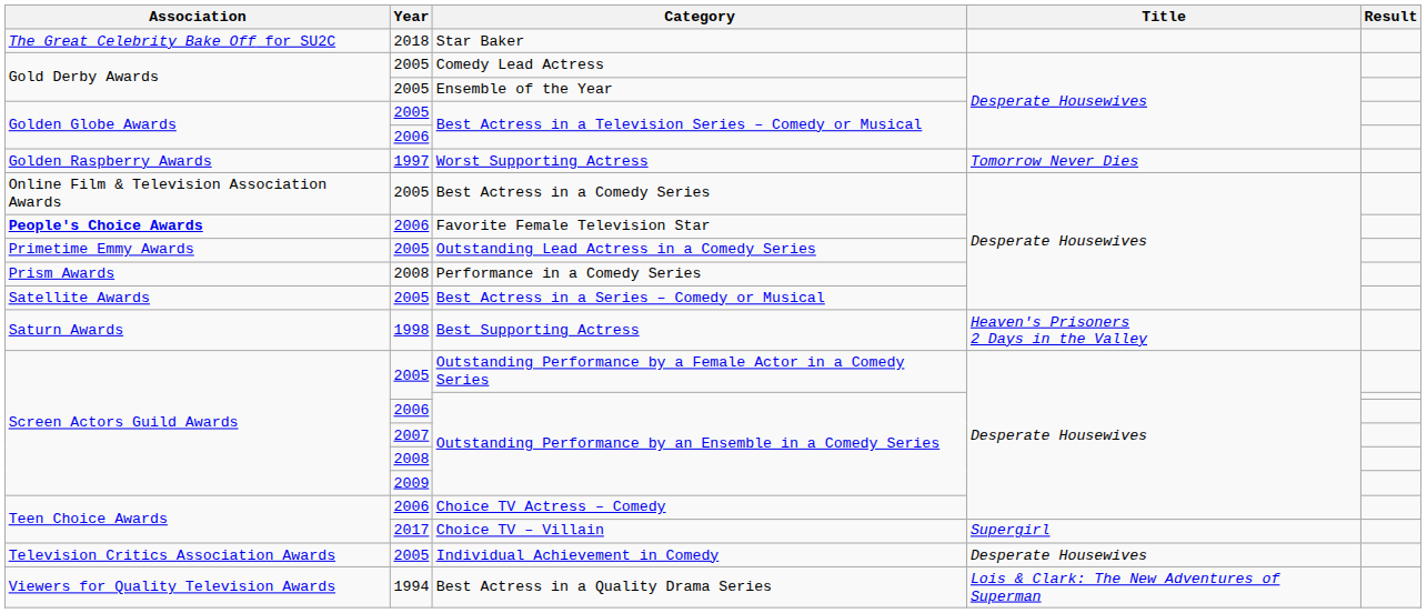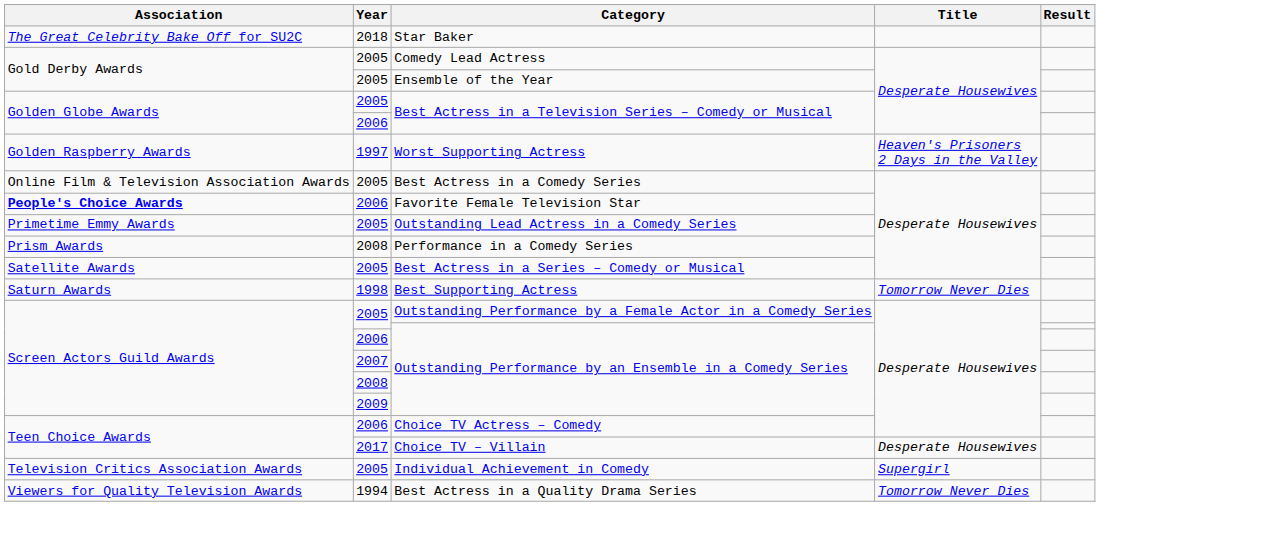Worst Supporting Actress | Title: Tomorrow Never Dies -> Heaven's Prisoners 2 Days in the Valley
Best Supporting Actress | Title: Heaven's Prisoners 2 Days in the Valley -> Tomorrow Never Dies
Choice TV – Villain | Title: Supergirl -> Desperate Housewives
Individual Achievement in Comedy | Title: Desperate Housewives -> Supergirl
Best Actress in a Quality Drama Series | Title: Lois & Clark: The New Adventures of Superman -> Tomorrow Never Dies
